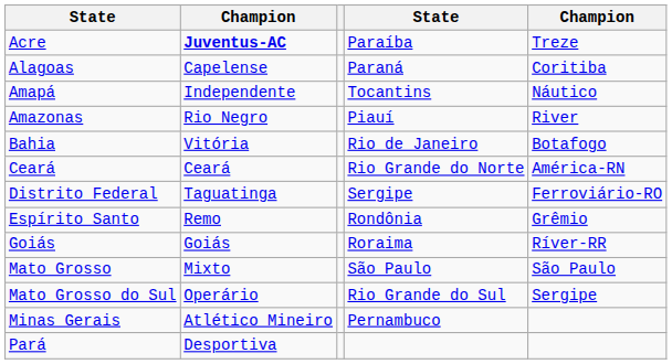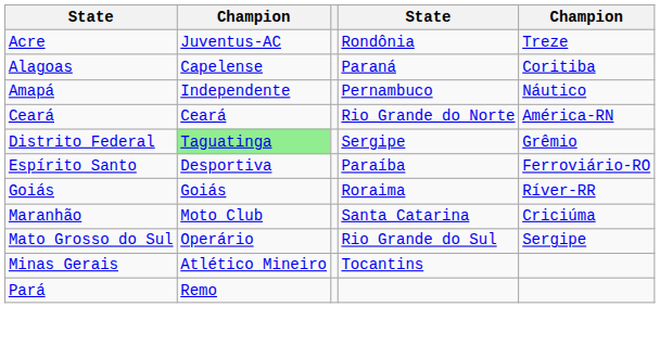Acre | column 2: bold -> normal
Acre | column 4: Paraíba -> Rondônia
Amapá | column 4: Tocantins -> Pernambuco
- row: Amazonas | Rio Negro | Piauí | River
- row: Bahia | Vitória | Rio de Janeiro | Botafogo
Distrito Federal | column 2: no background -> lightgreen background
Distrito Federal | column 5: Ferroviário-RO -> Grêmio
Espírito Santo | column 2: Remo -> Desportiva
Espírito Santo | column 4: Rondônia -> Paraíba
Espírito Santo | column 5: Grêmio -> Ferroviário-RO
+ row: Maranhão | Moto Club | Santa Catarina | Criciúma
- row: Mato Grosso | Mixto | São Paulo | São Paulo
Minas Gerais | column 4: Pernambuco -> Tocantins
Pará | column 2: Desportiva -> Remo
